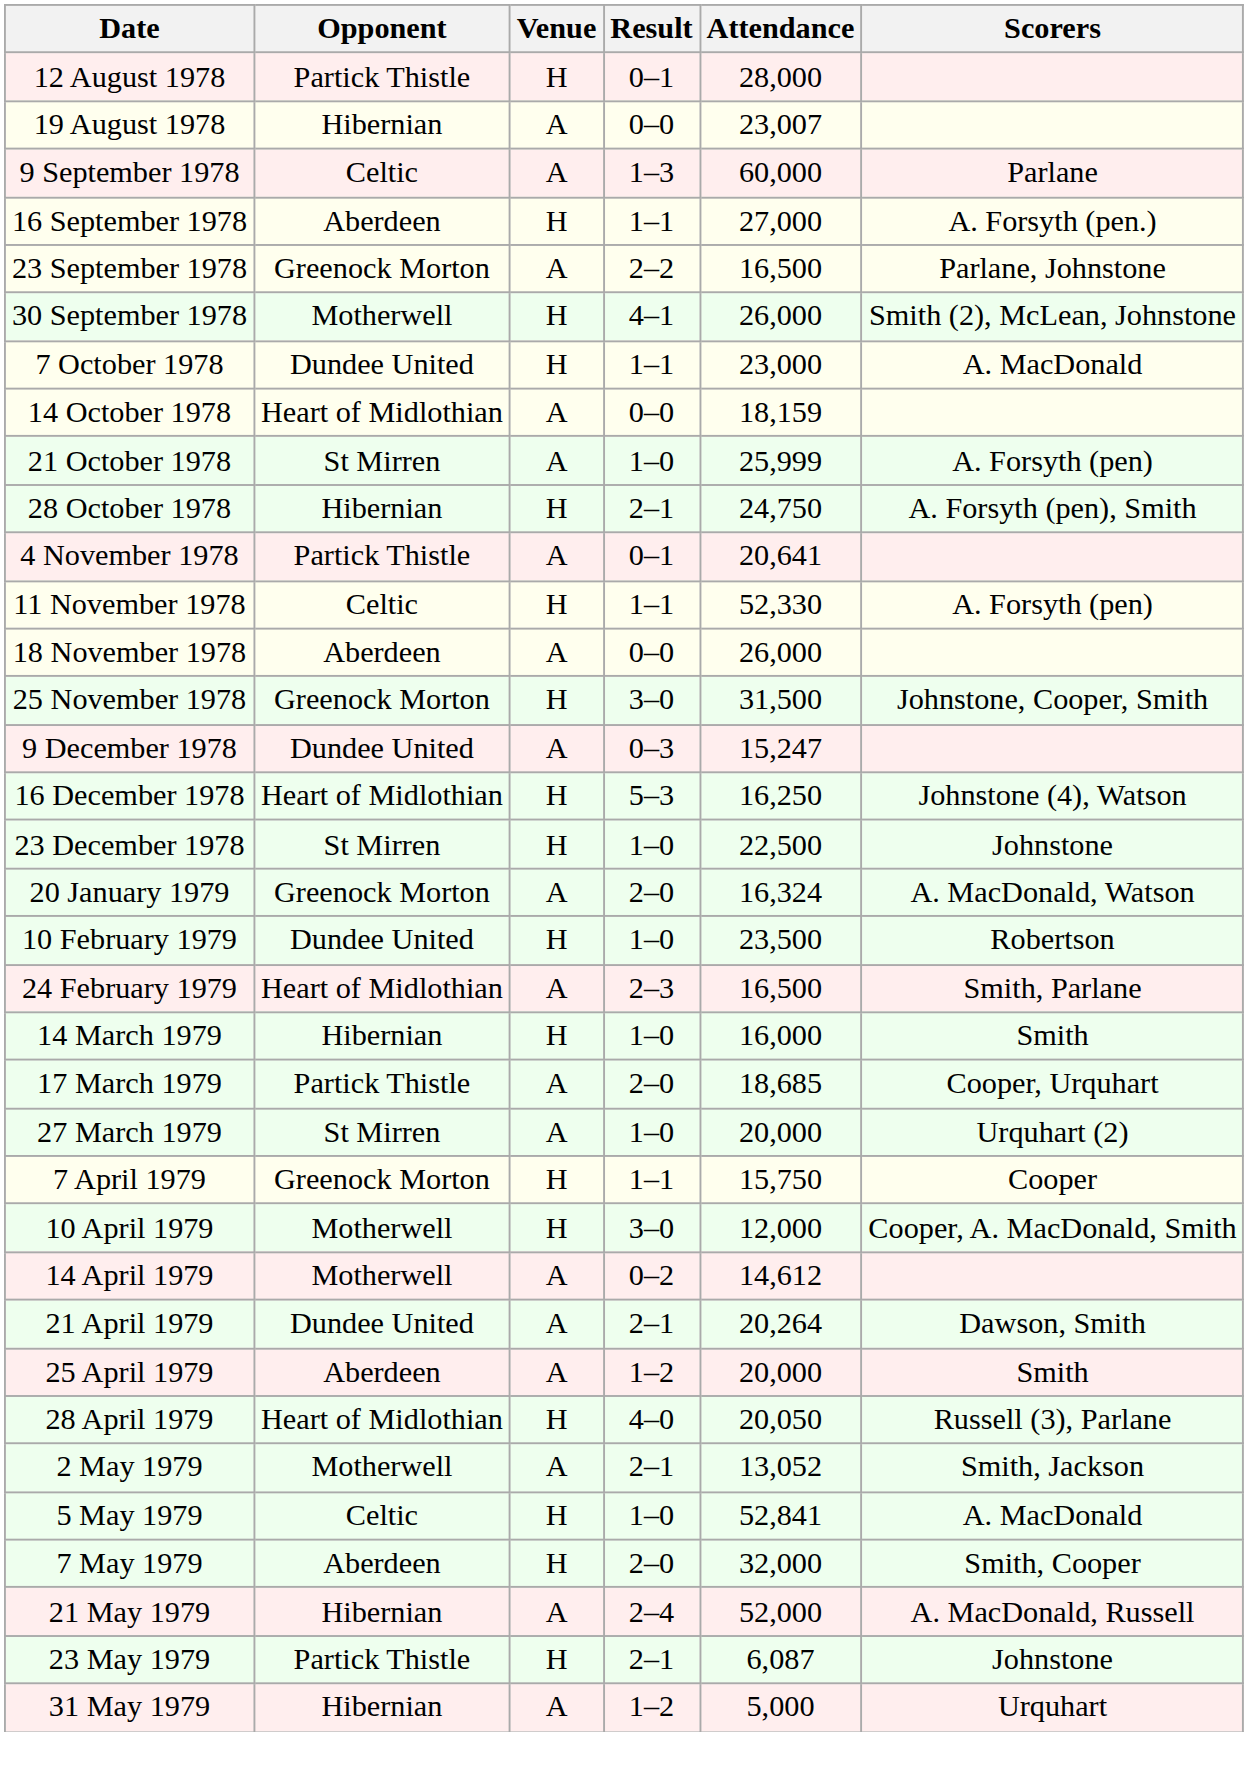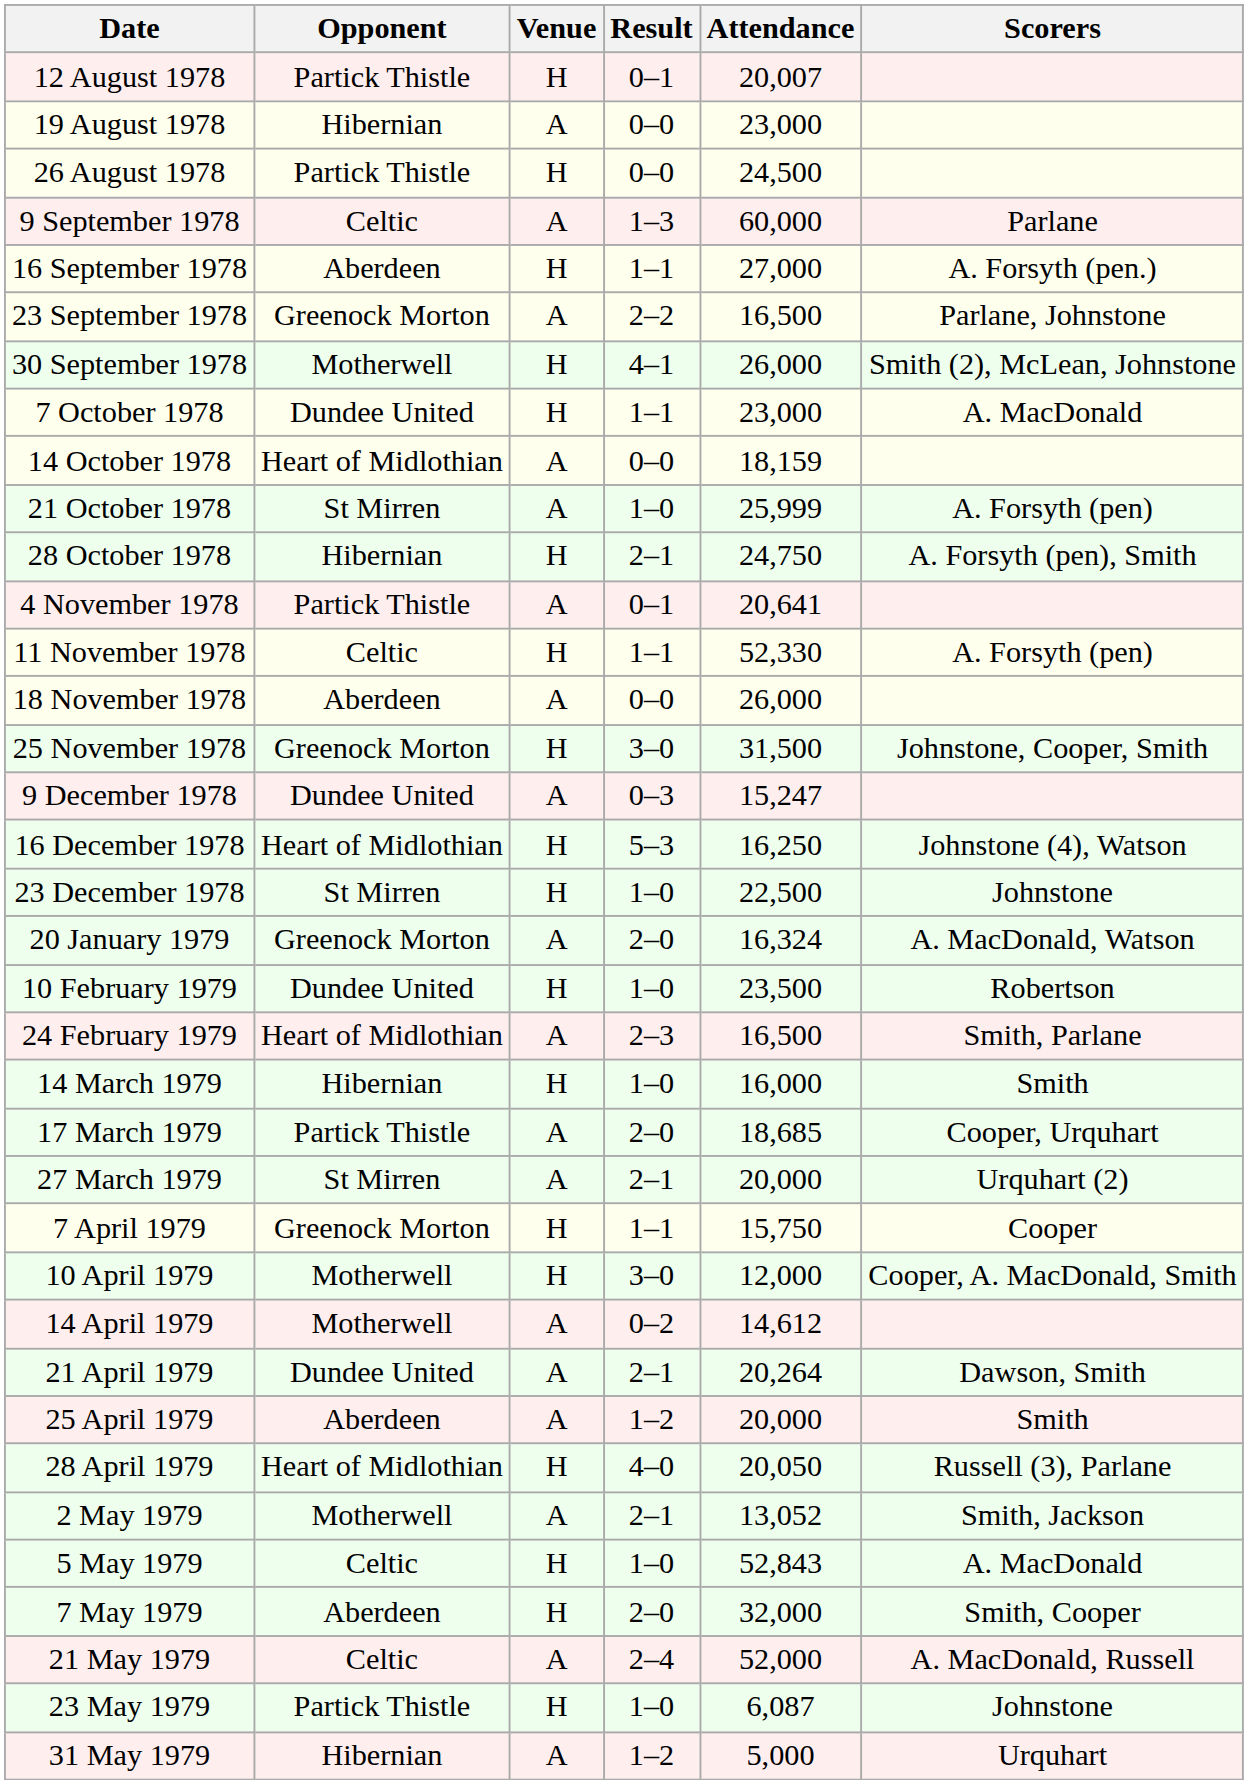12 August 1978 | Attendance: 28,000 -> 20,007
19 August 1978 | Attendance: 23,007 -> 23,000
+ row: 26 August 1978 | Partick Thistle | H | 0–0 | 24,500
27 March 1979 | Result: 1–0 -> 2–1
5 May 1979 | Attendance: 52,841 -> 52,843
21 May 1979 | Opponent: Hibernian -> Celtic
23 May 1979 | Result: 2–1 -> 1–0
